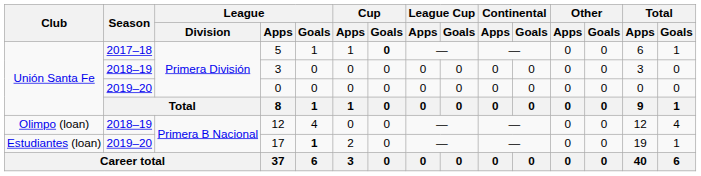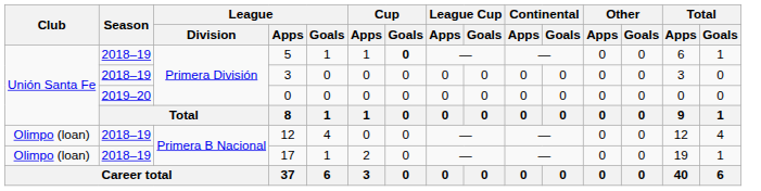5 | Season: 2017–18 -> 2018–19
17 | Club: Estudiantes (loan) -> Olimpo (loan)
17 | Season: 2019–20 -> 2018–19
17 | League / Goals: bold -> normal
